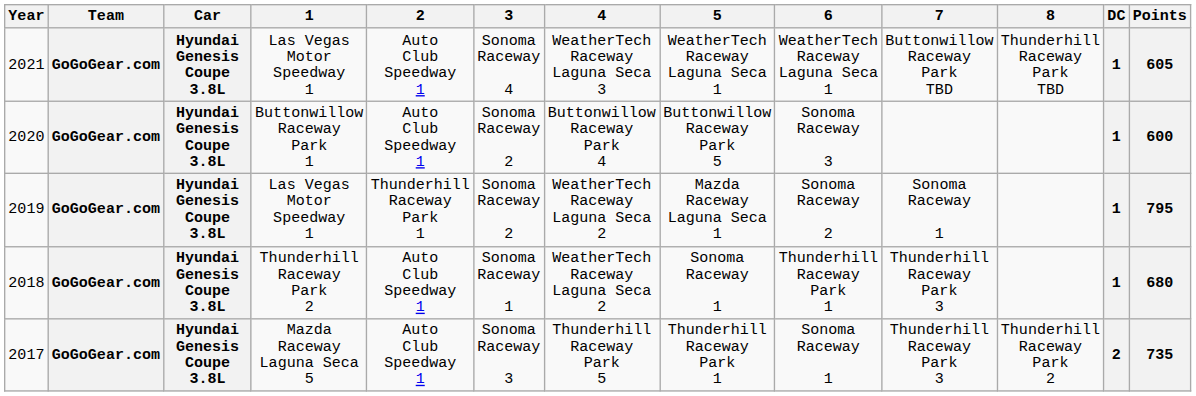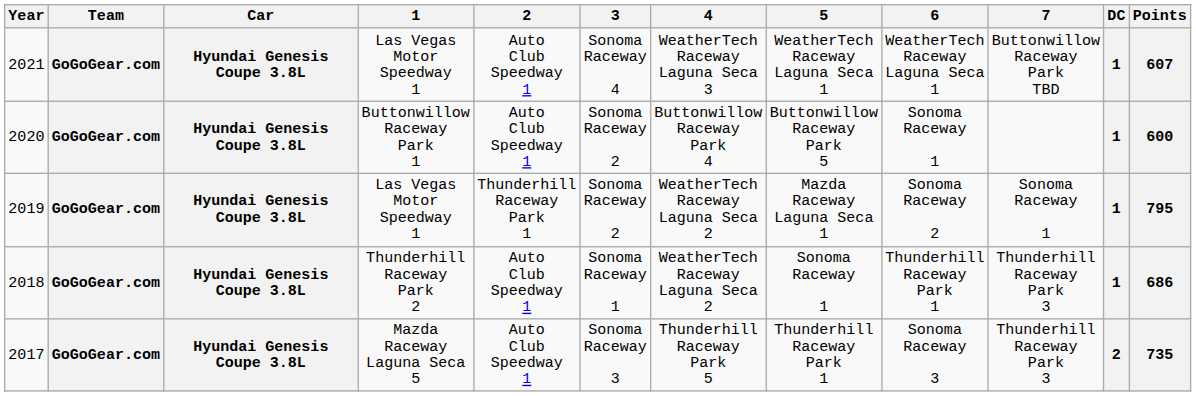- column: 8 | Thunderhill Raceway Park TBD | Thunderhill Raceway Park 2
2021 | Points: 605 -> 607
2020 | 6: Sonoma Raceway 3 -> Sonoma Raceway 1
2018 | Points: 680 -> 686
2017 | 6: Sonoma Raceway 1 -> Sonoma Raceway 3
